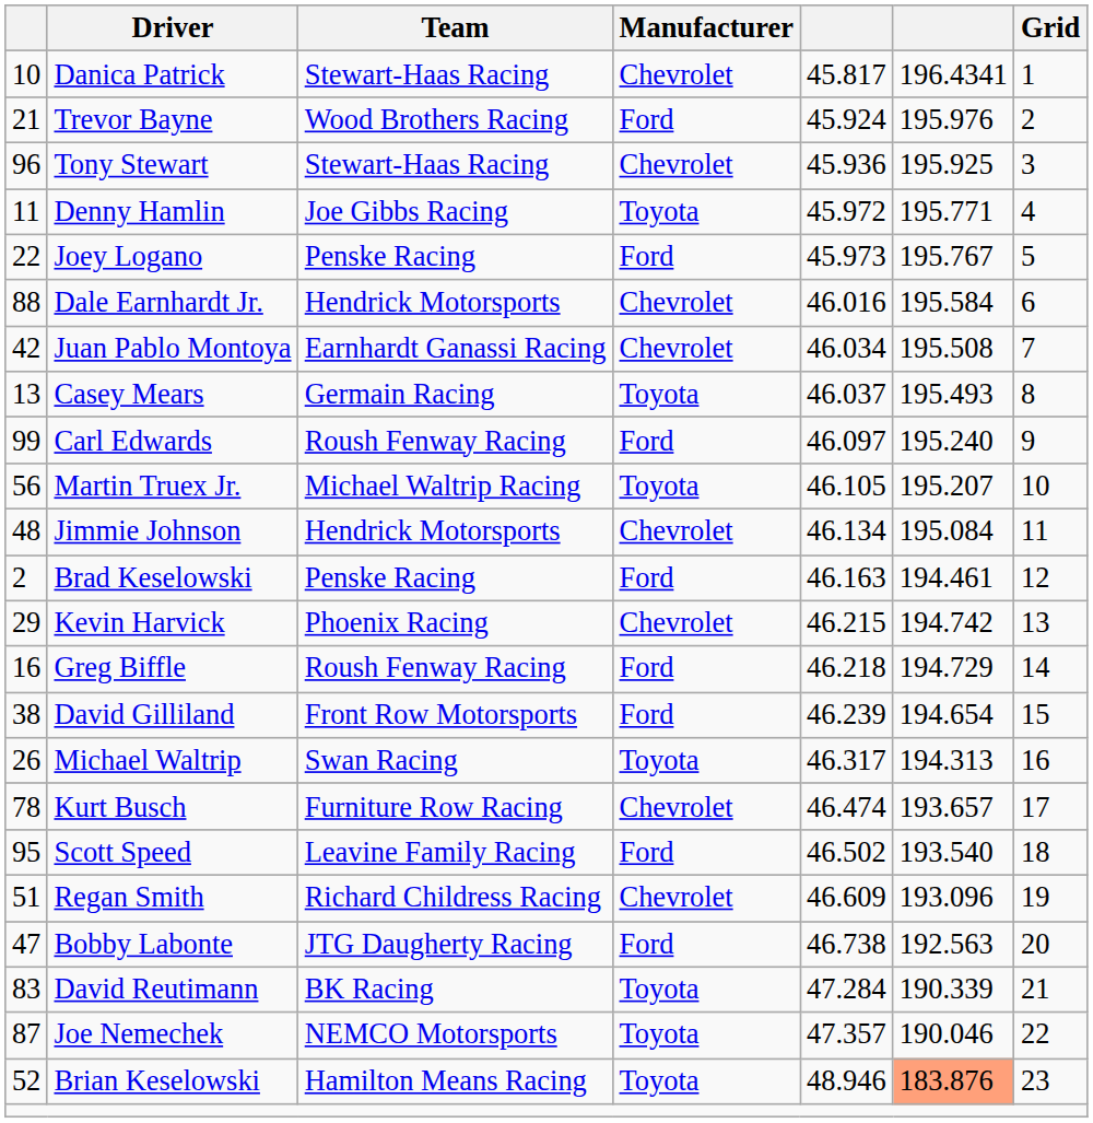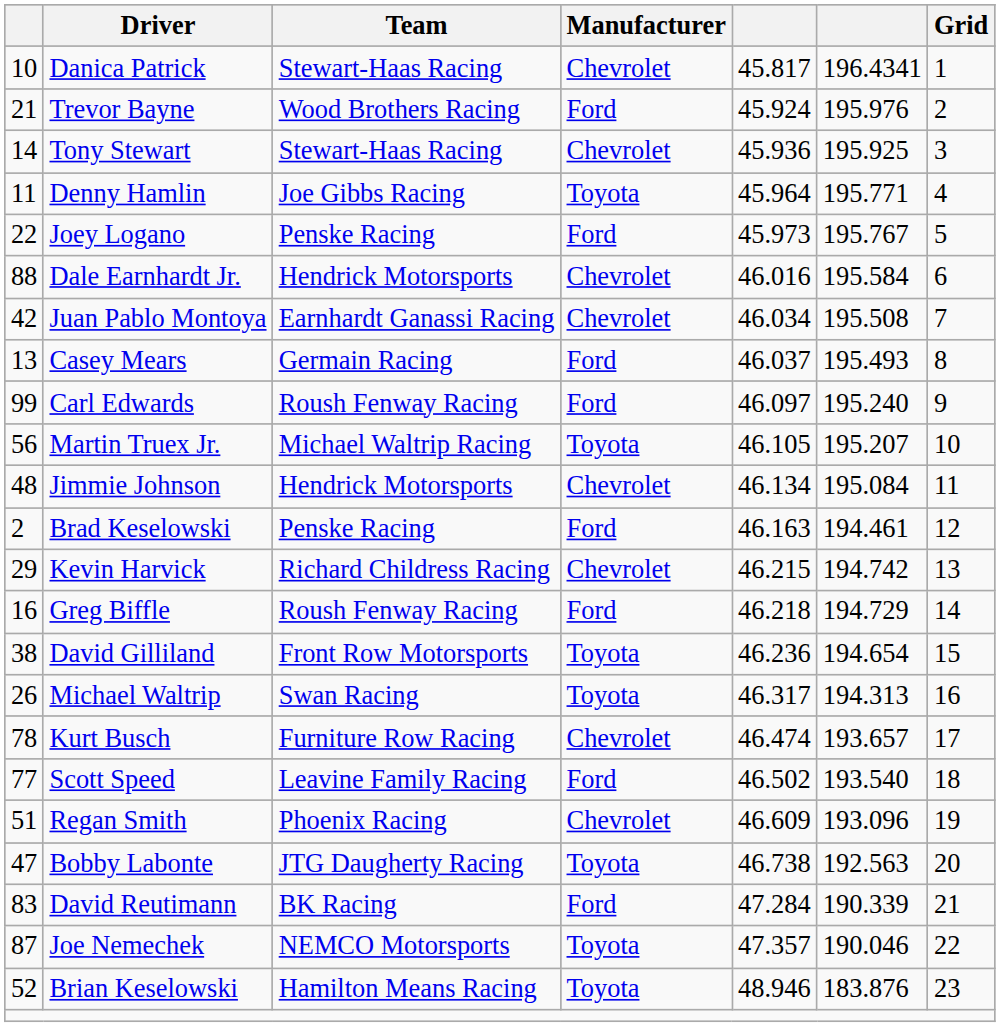Tony Stewart | column 1: 96 -> 14
Denny Hamlin | column 5: 45.972 -> 45.964
Casey Mears | Manufacturer: Toyota -> Ford
Kevin Harvick | Team: Phoenix Racing -> Richard Childress Racing
David Gilliland | Manufacturer: Ford -> Toyota
David Gilliland | column 5: 46.239 -> 46.236
Scott Speed | column 1: 95 -> 77
Regan Smith | Team: Richard Childress Racing -> Phoenix Racing
Bobby Labonte | Manufacturer: Ford -> Toyota
David Reutimann | Manufacturer: Toyota -> Ford
Brian Keselowski | column 6: lightsalmon background -> no background
